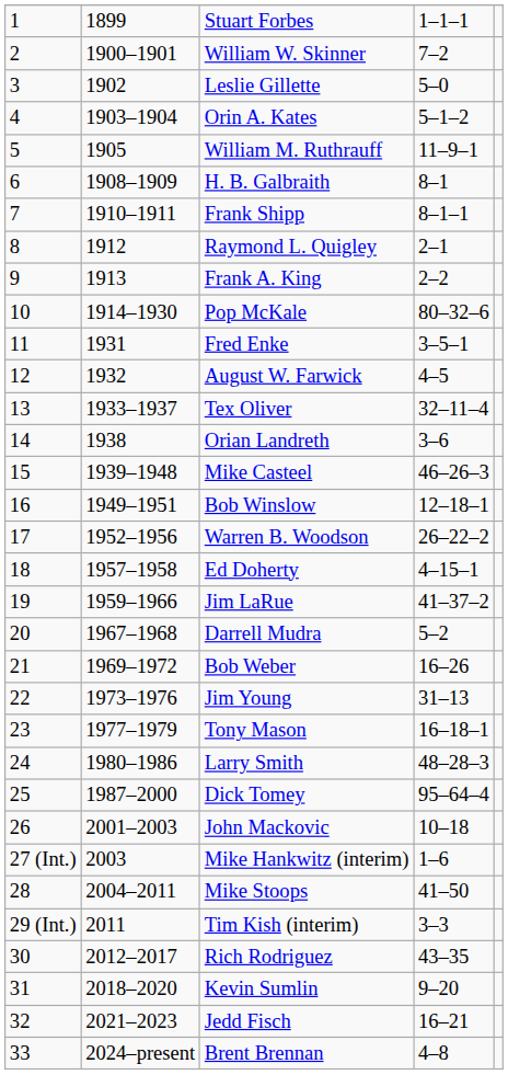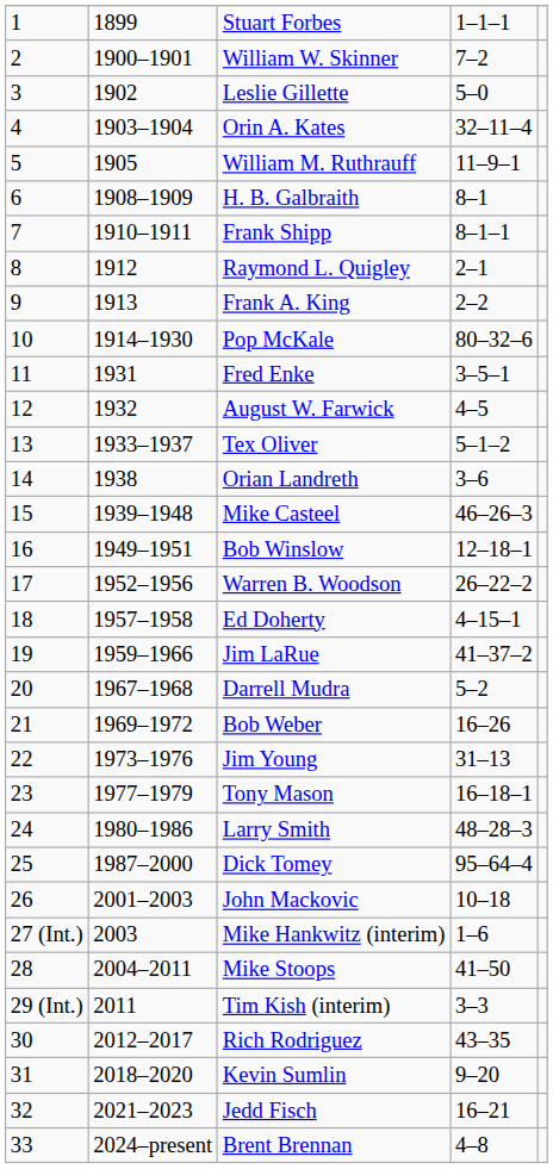Orin A. Kates | column 4: 5–1–2 -> 32–11–4
Tex Oliver | column 4: 32–11–4 -> 5–1–2
